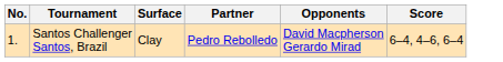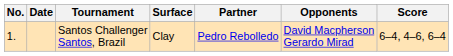+ column: Date
